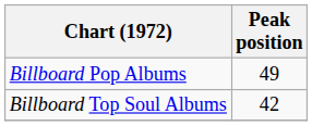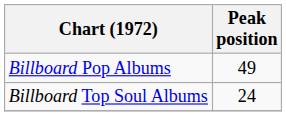Billboard Top Soul Albums | Peak position: 42 -> 24
